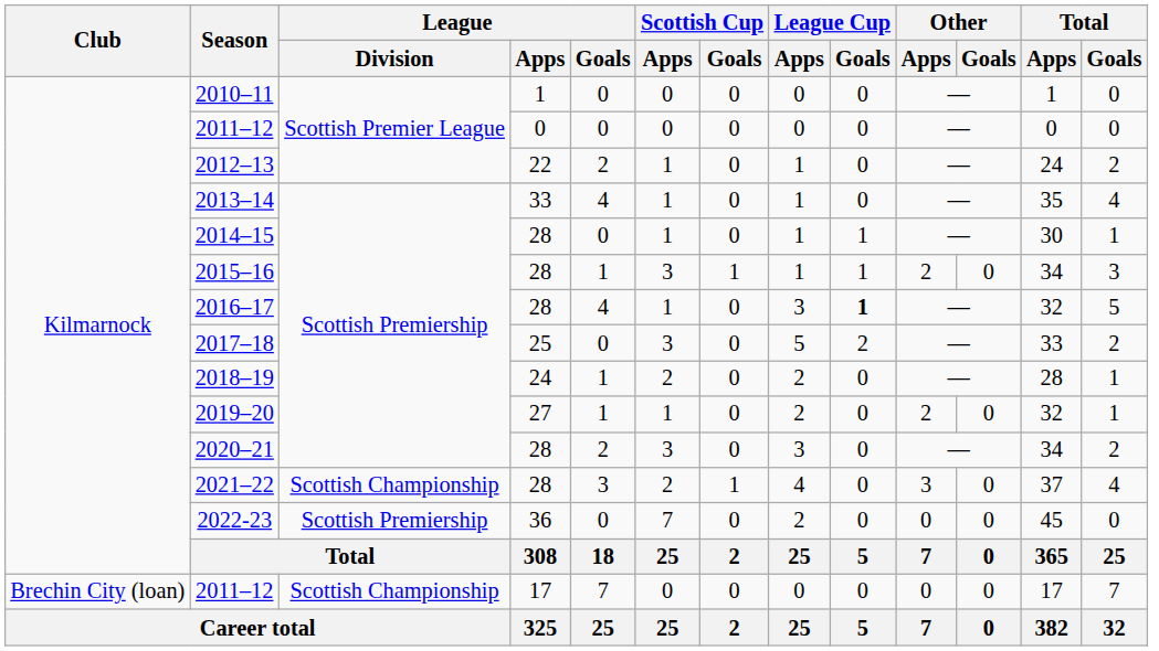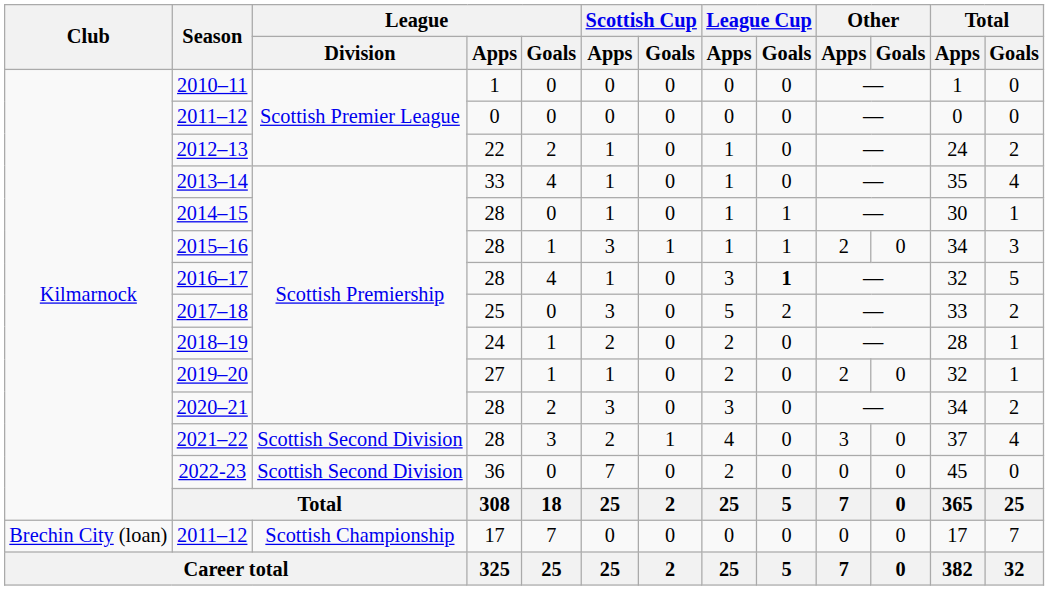2021–22 | League / Division: Scottish Championship -> Scottish Second Division
2022-23 | League / Division: Scottish Premiership -> Scottish Second Division
